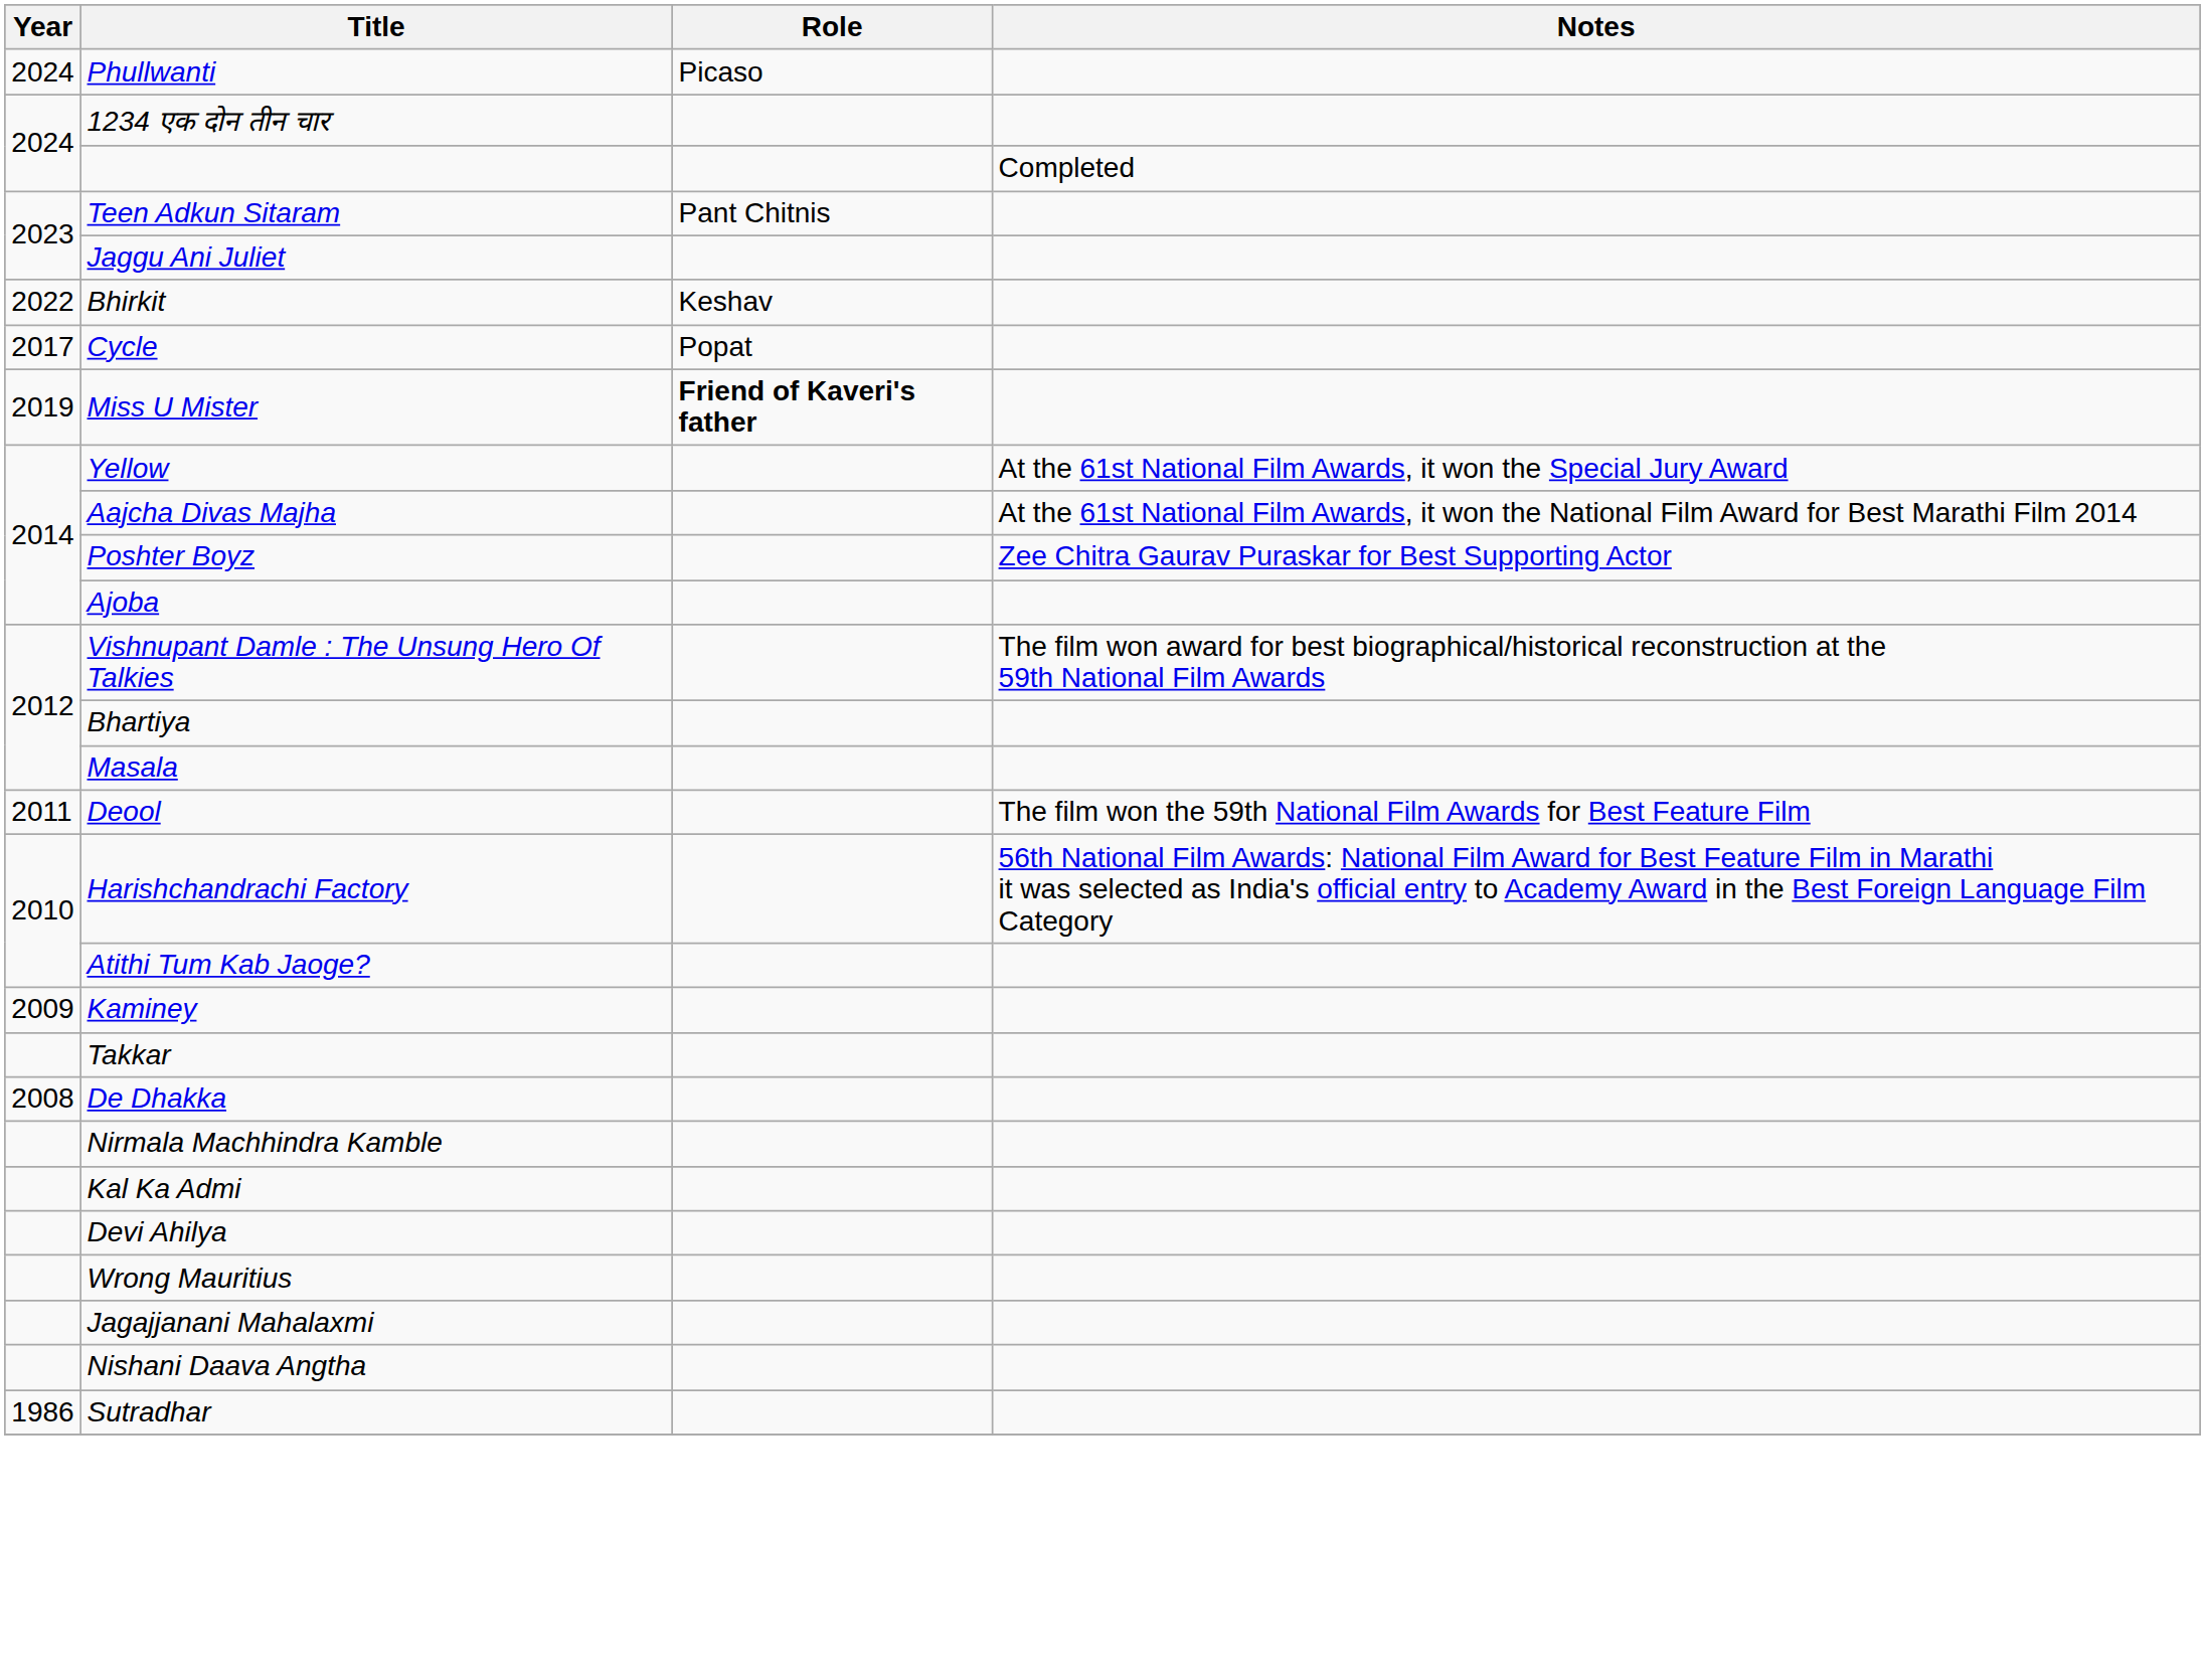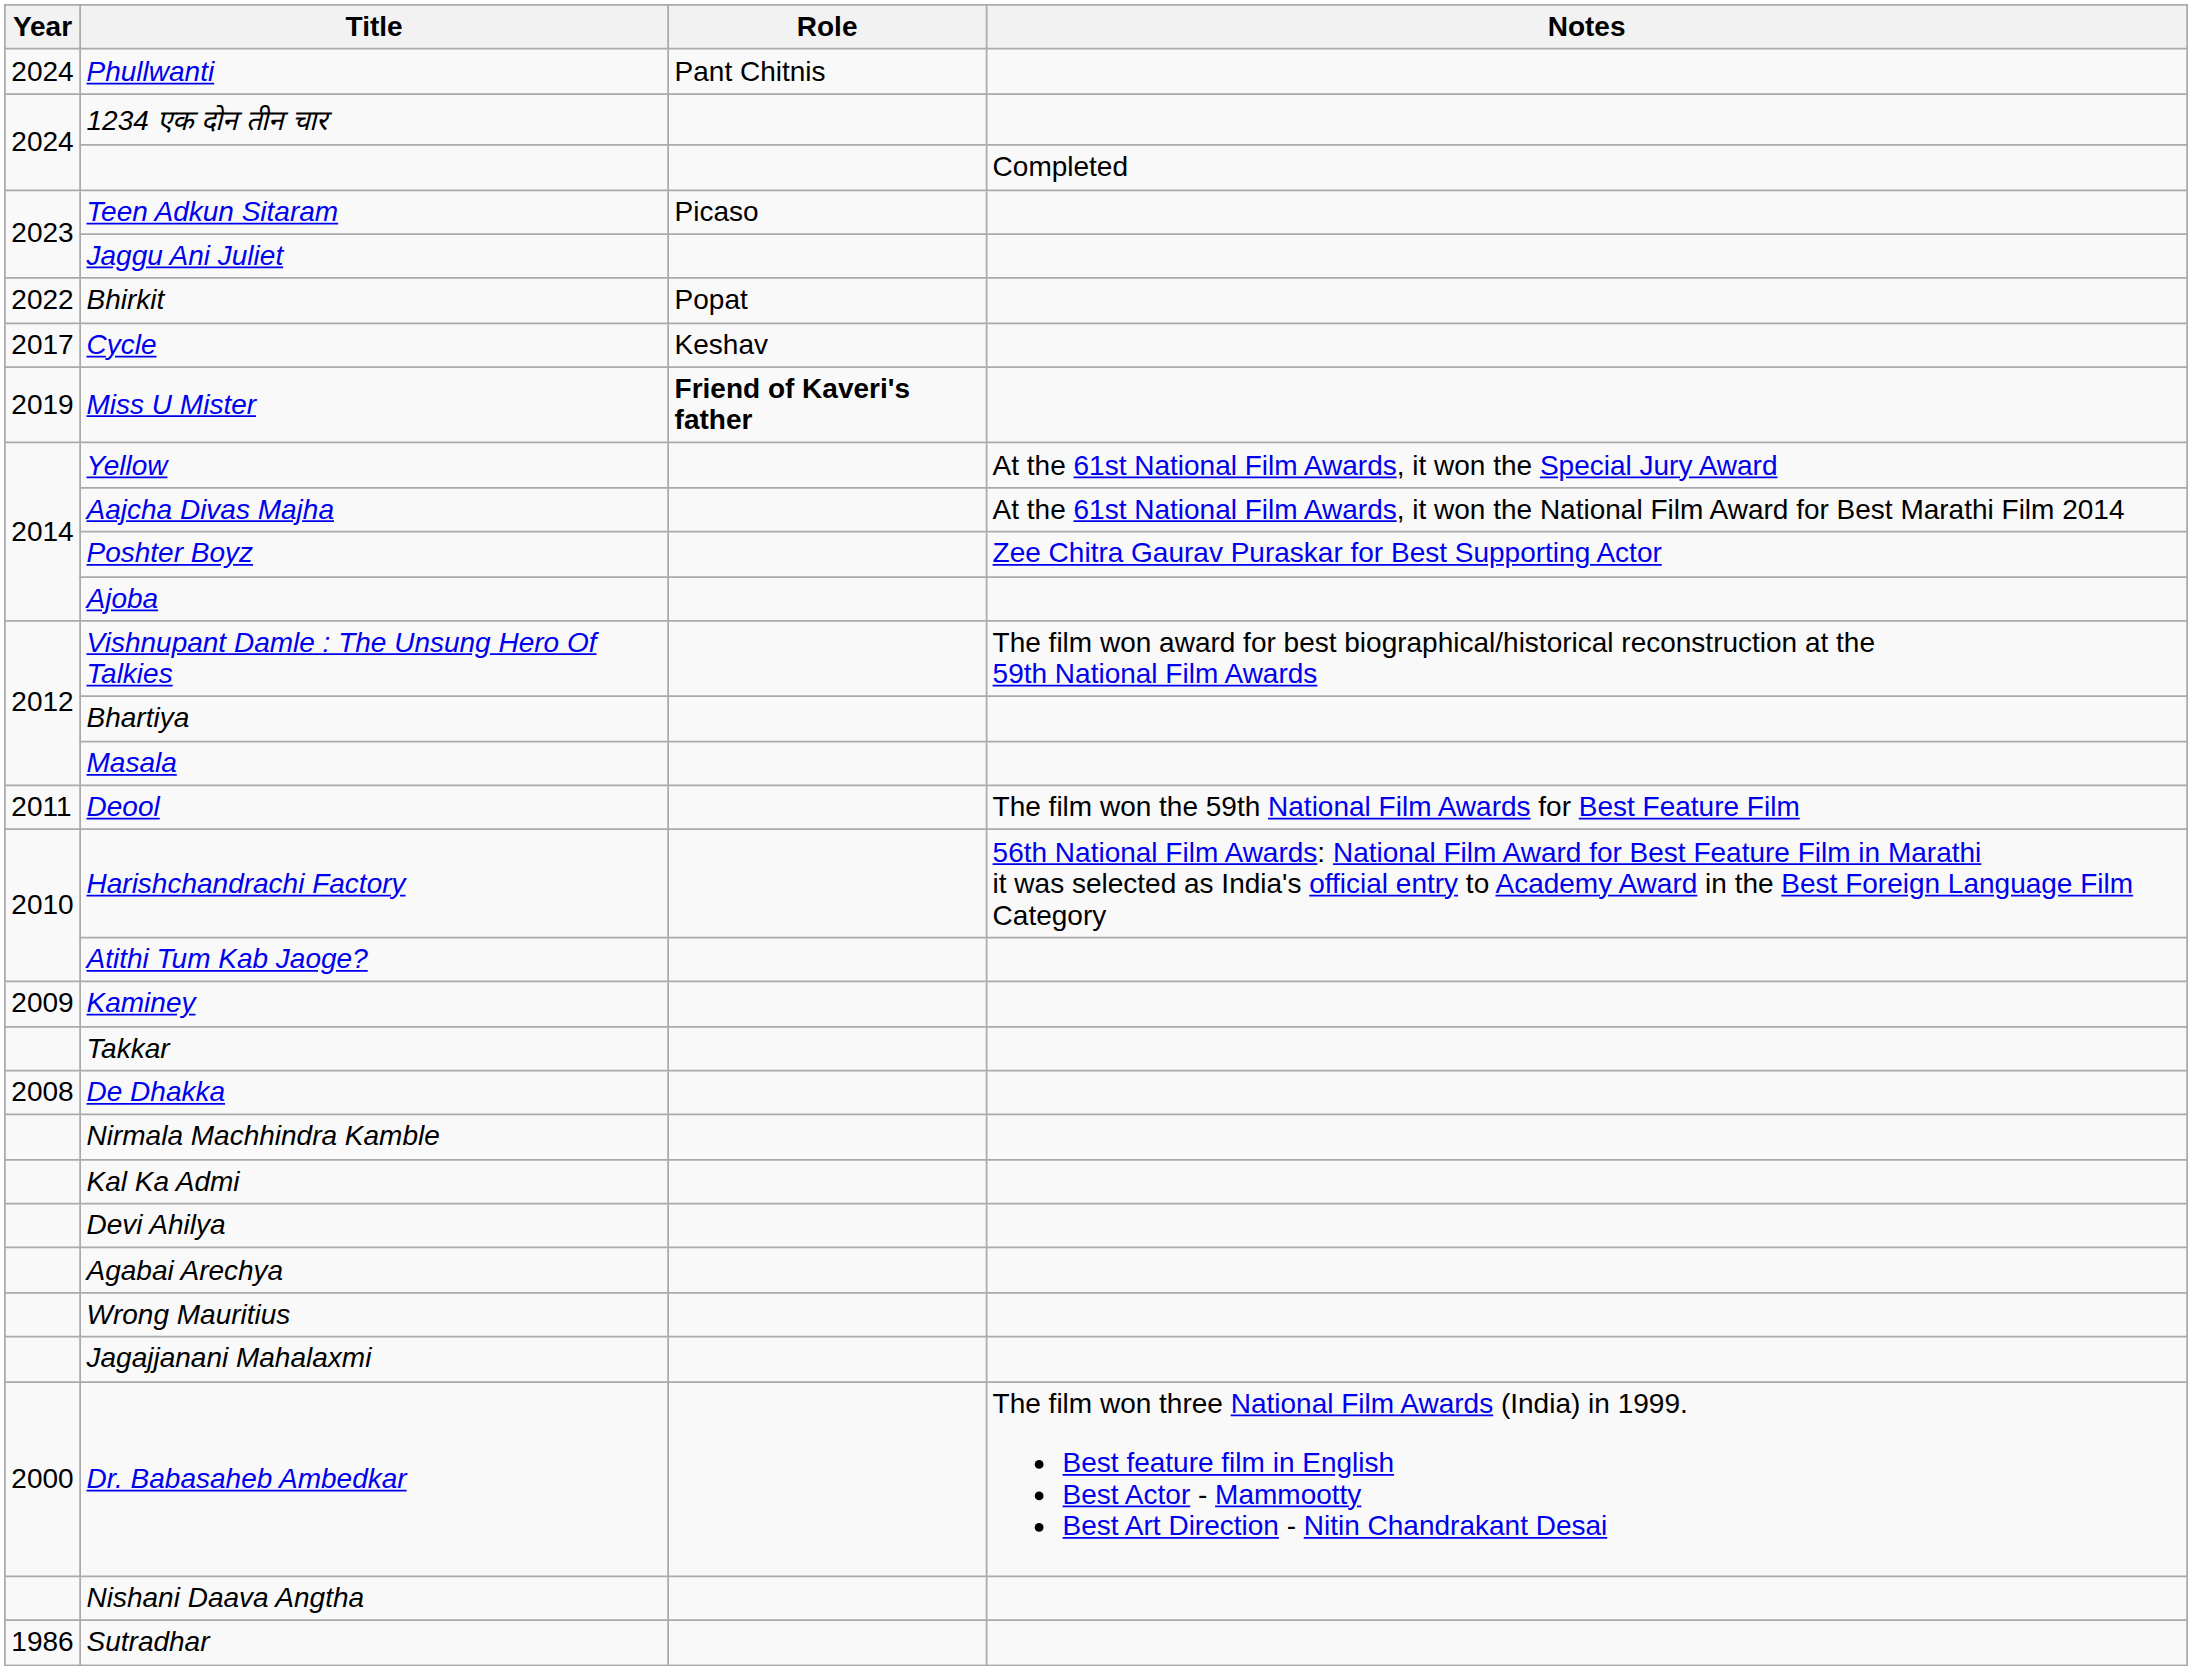Phullwanti | Role: Picaso -> Pant Chitnis
Teen Adkun Sitaram | Role: Pant Chitnis -> Picaso
Bhirkit | Role: Keshav -> Popat
Cycle | Role: Popat -> Keshav
+ row: Agabai Arechya
+ row: 2000 | Dr. Babasaheb Ambedkar | The film won three National Film Awards (India) in 1999. Best feature film in English Best Actor - Mammootty Best Art Direction - Nitin Chandrakant Desai
